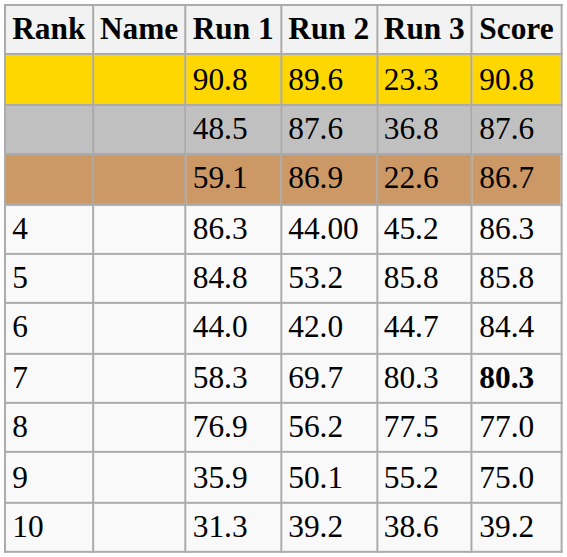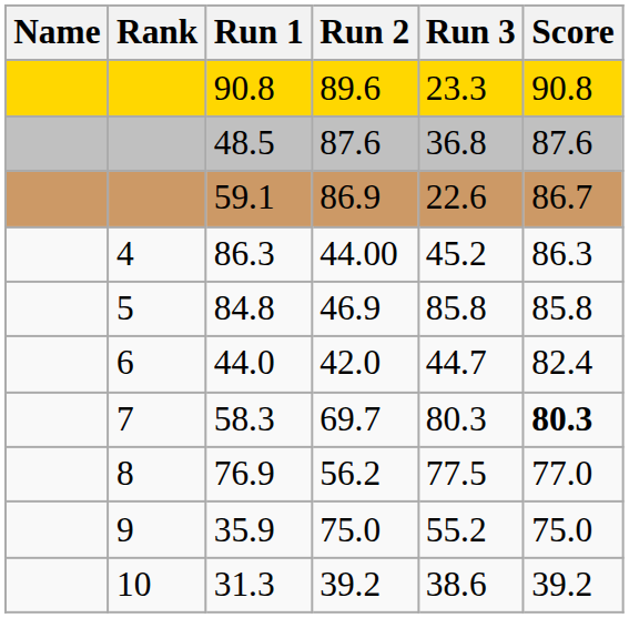columns swapped: Rank <-> Name
84.8 | Run 2: 53.2 -> 46.9
44.0 | Score: 84.4 -> 82.4
35.9 | Run 2: 50.1 -> 75.0
